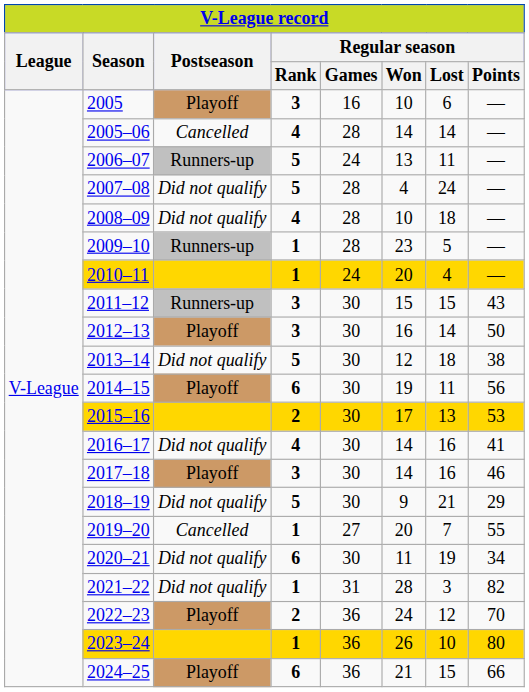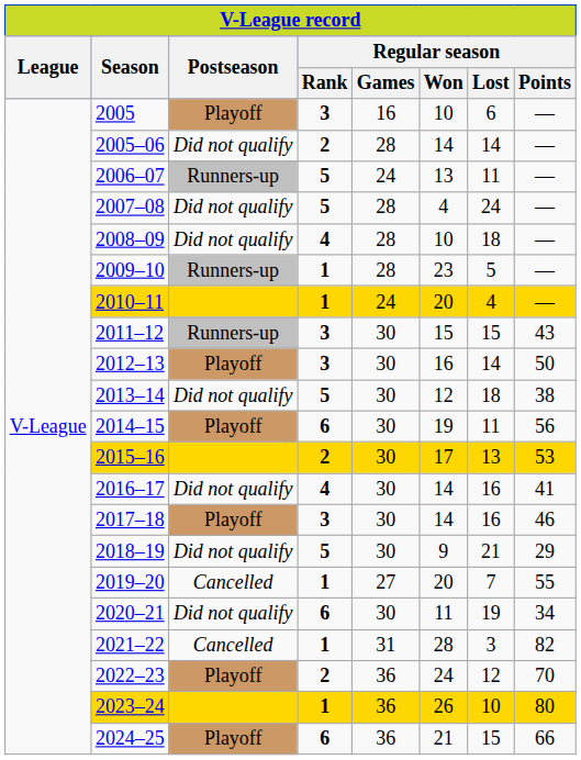2005–06 | Postseason: Cancelled -> Did not qualify
2005–06 | Regular season / Rank: 4 -> 2
2021–22 | Postseason: Did not qualify -> Cancelled
